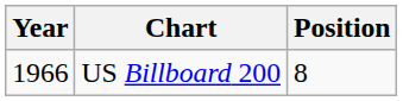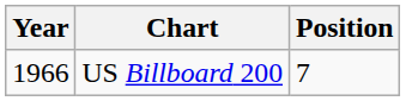US Billboard 200 | Position: 8 -> 7
